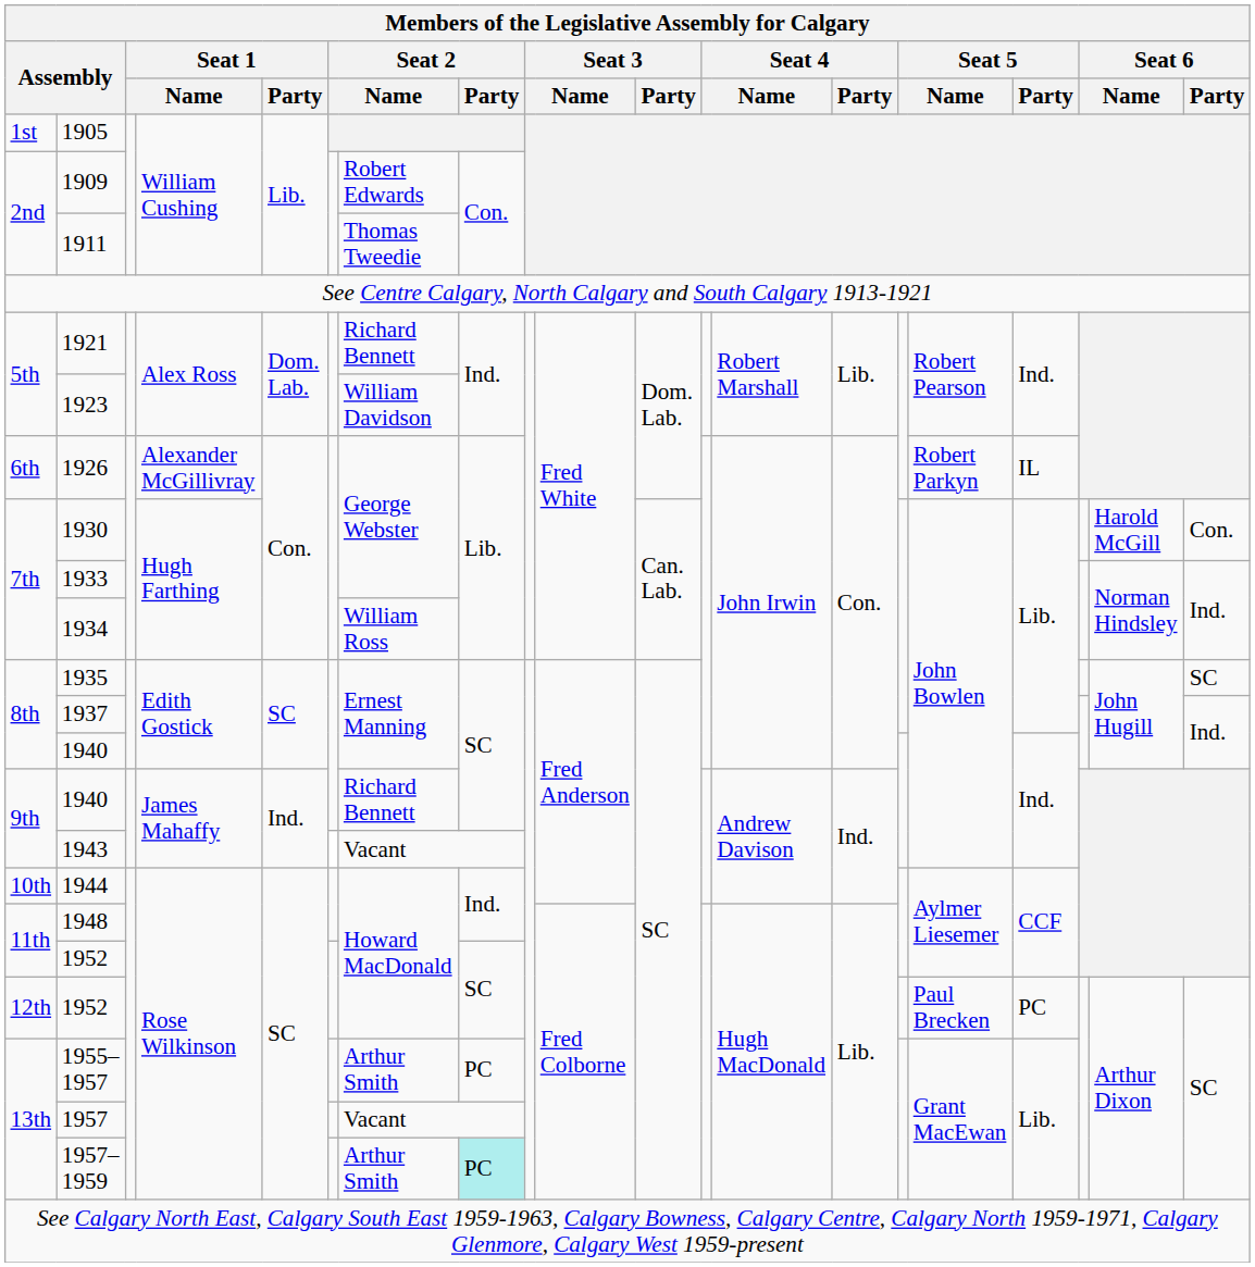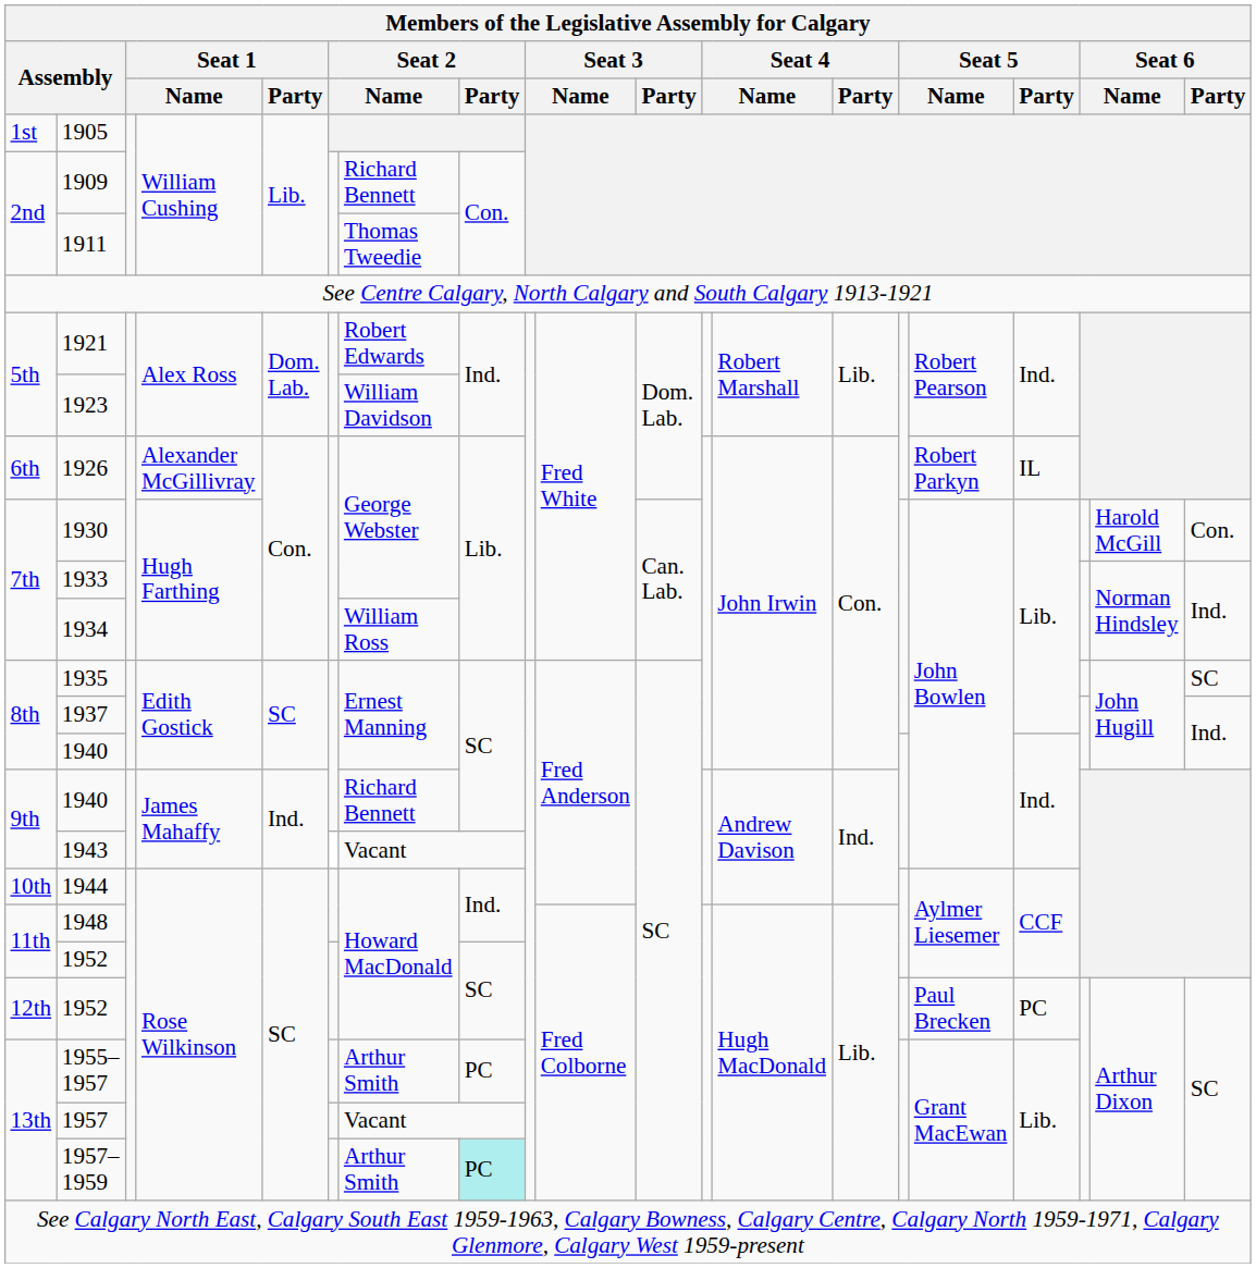1909 | column 7: Robert Edwards -> Richard Bennett
1921 | column 7: Richard Bennett -> Robert Edwards
